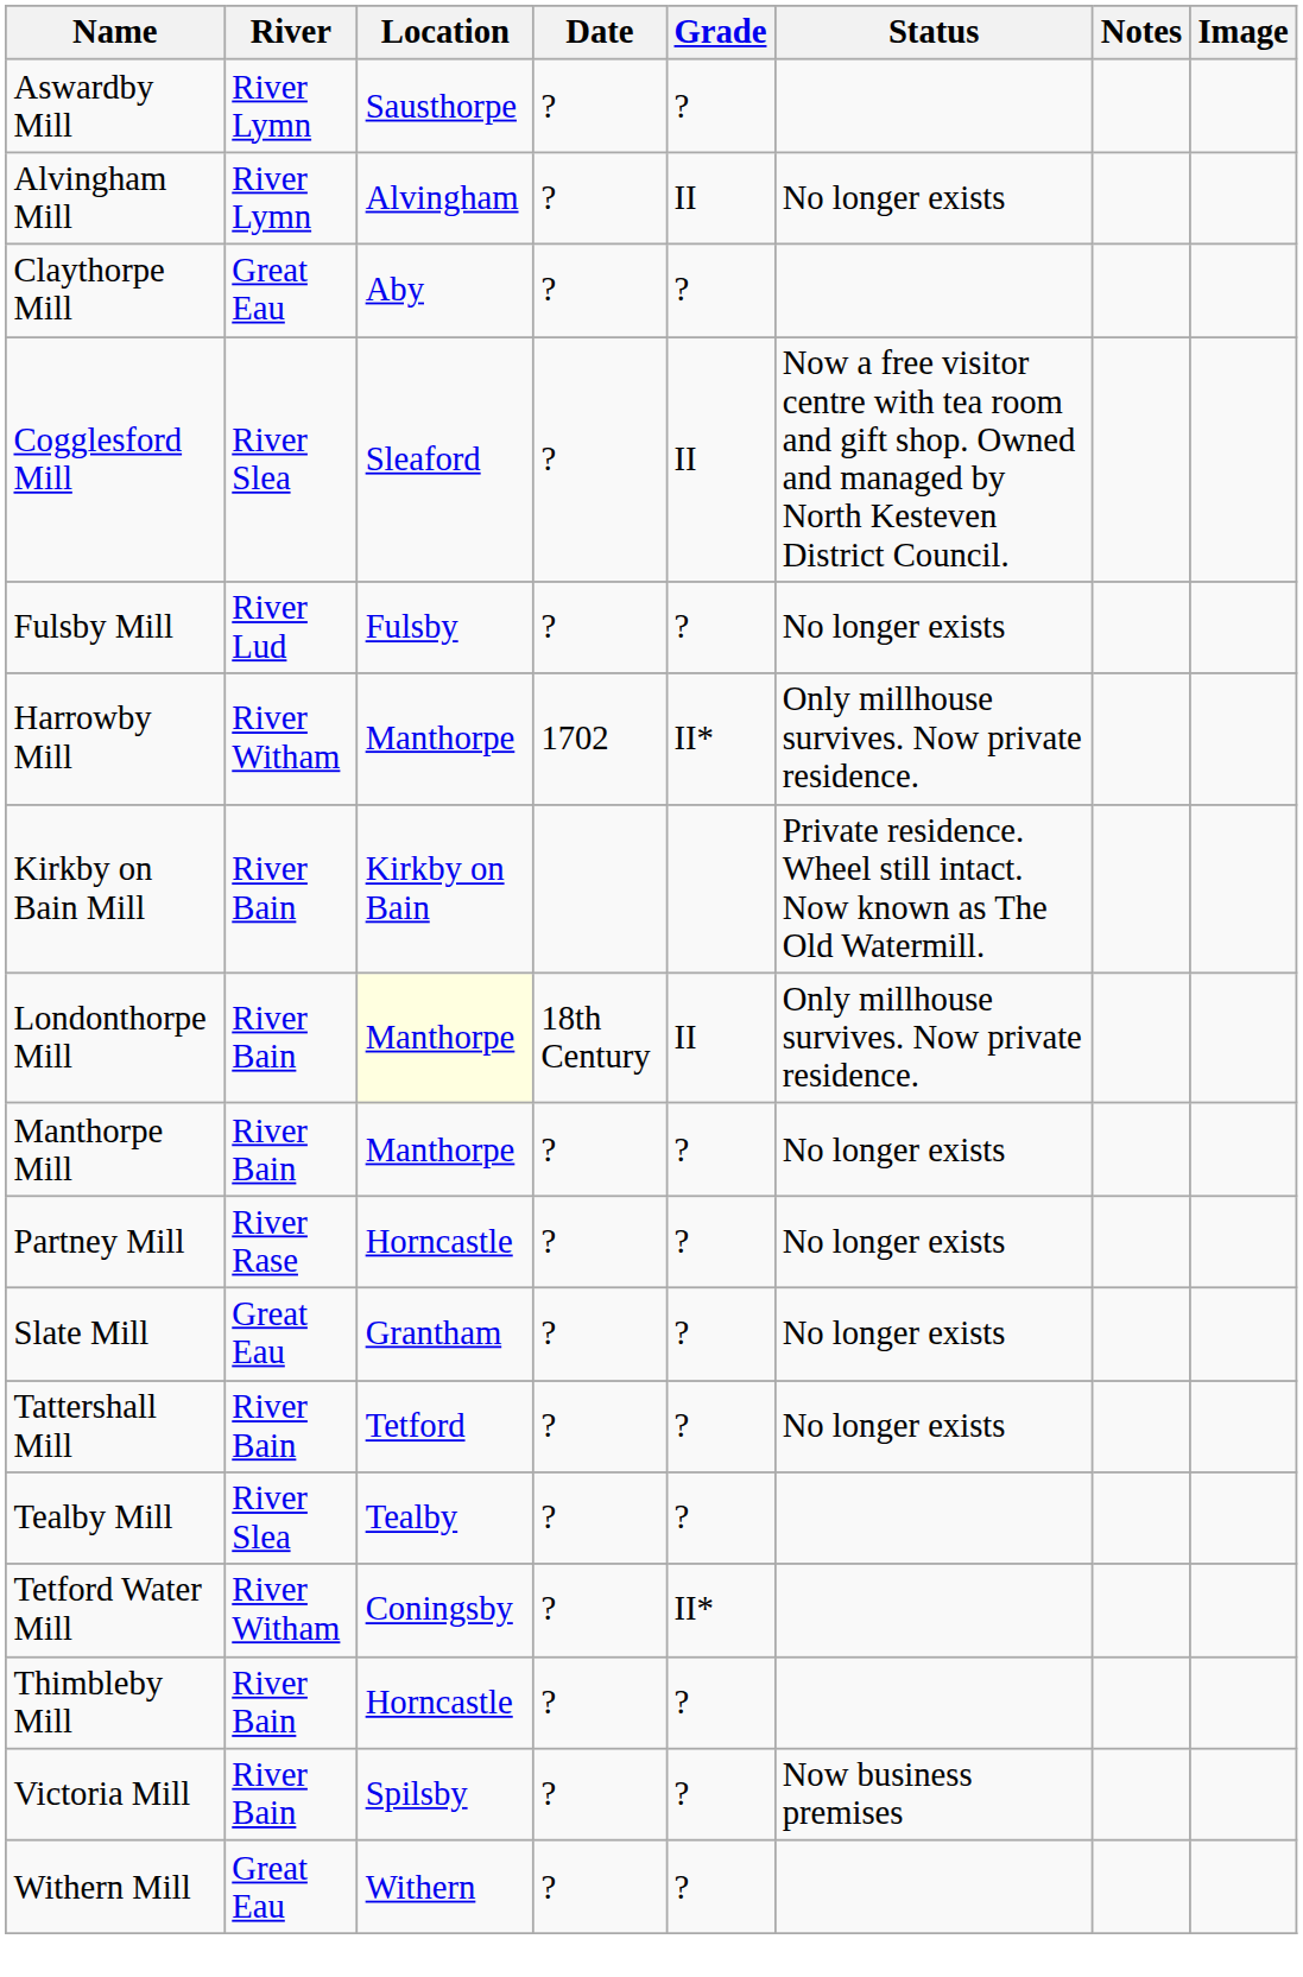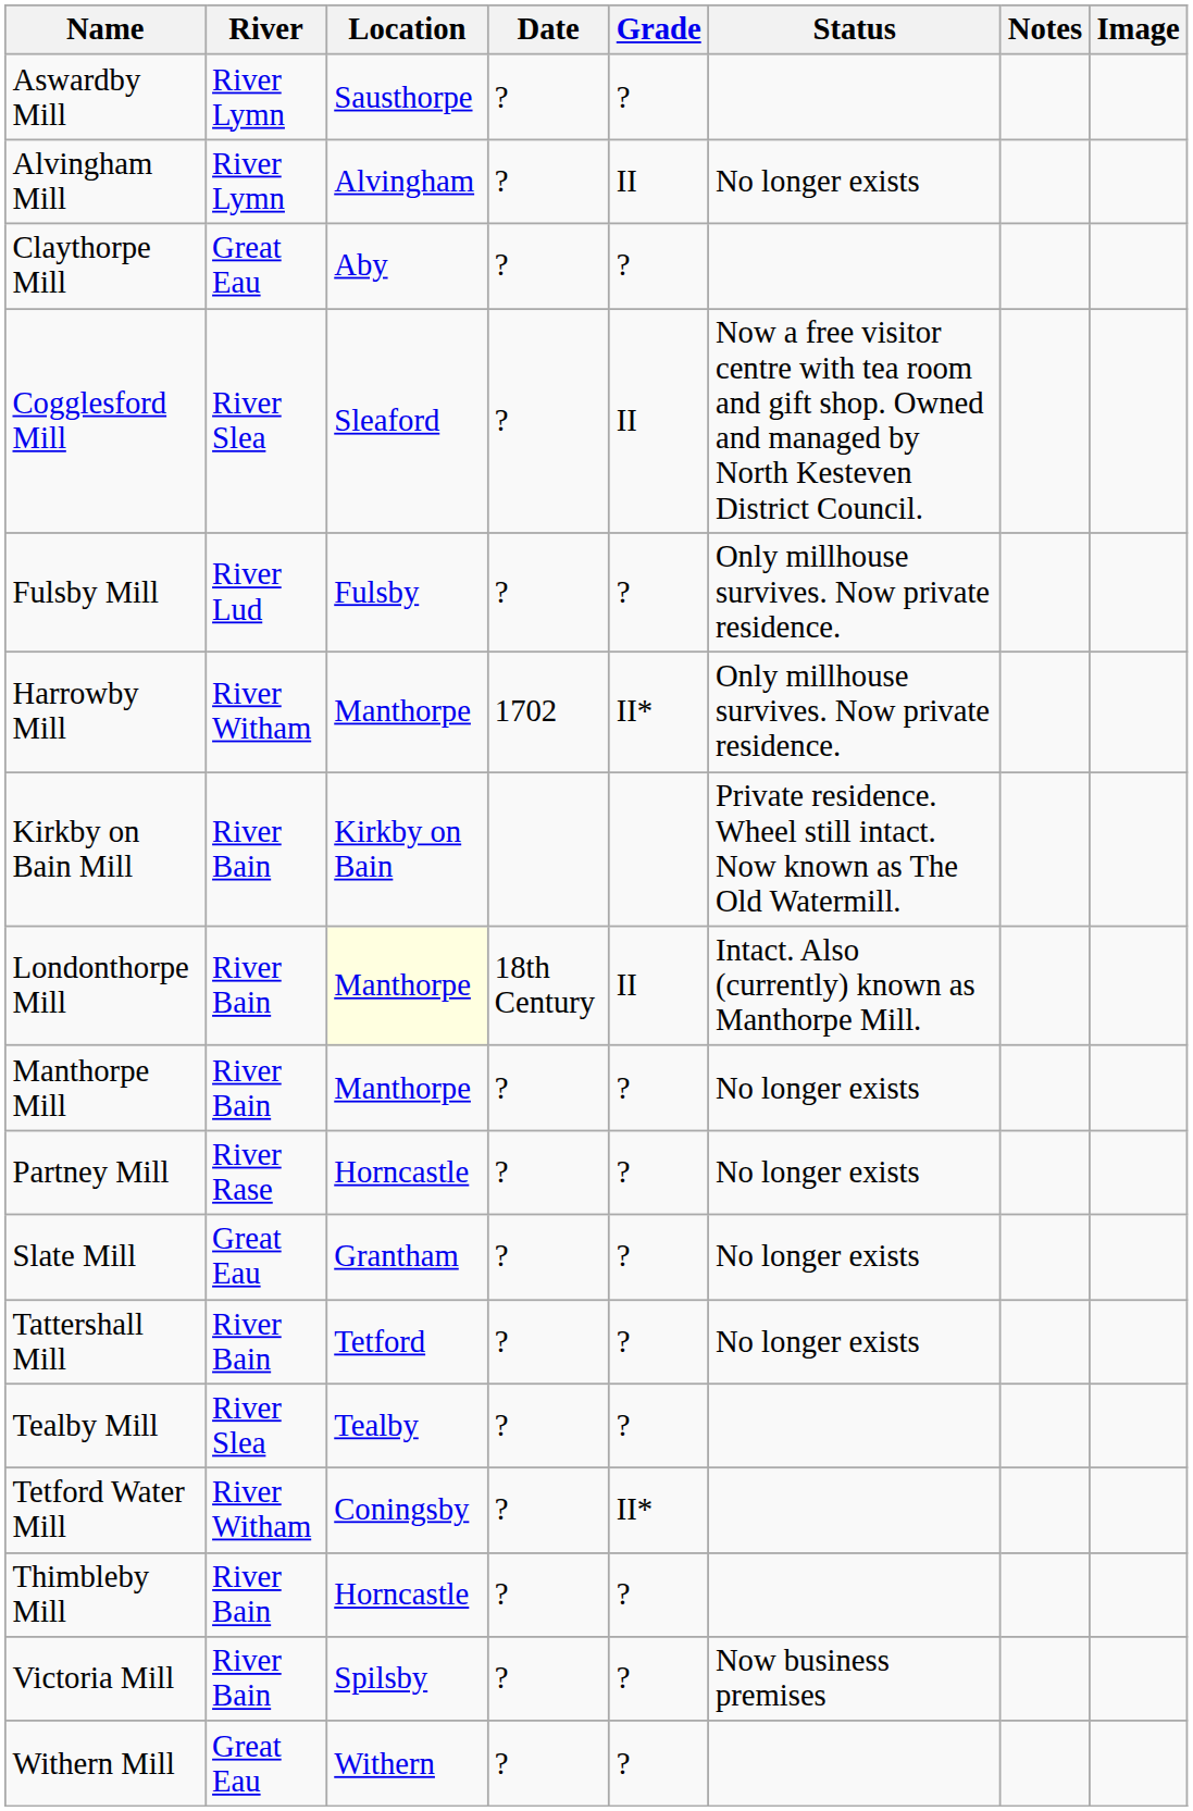Fulsby Mill | Status: No longer exists -> Only millhouse survives. Now private residence.
Londonthorpe Mill | Status: Only millhouse survives. Now private residence. -> Intact. Also (currently) known as Manthorpe Mill.
